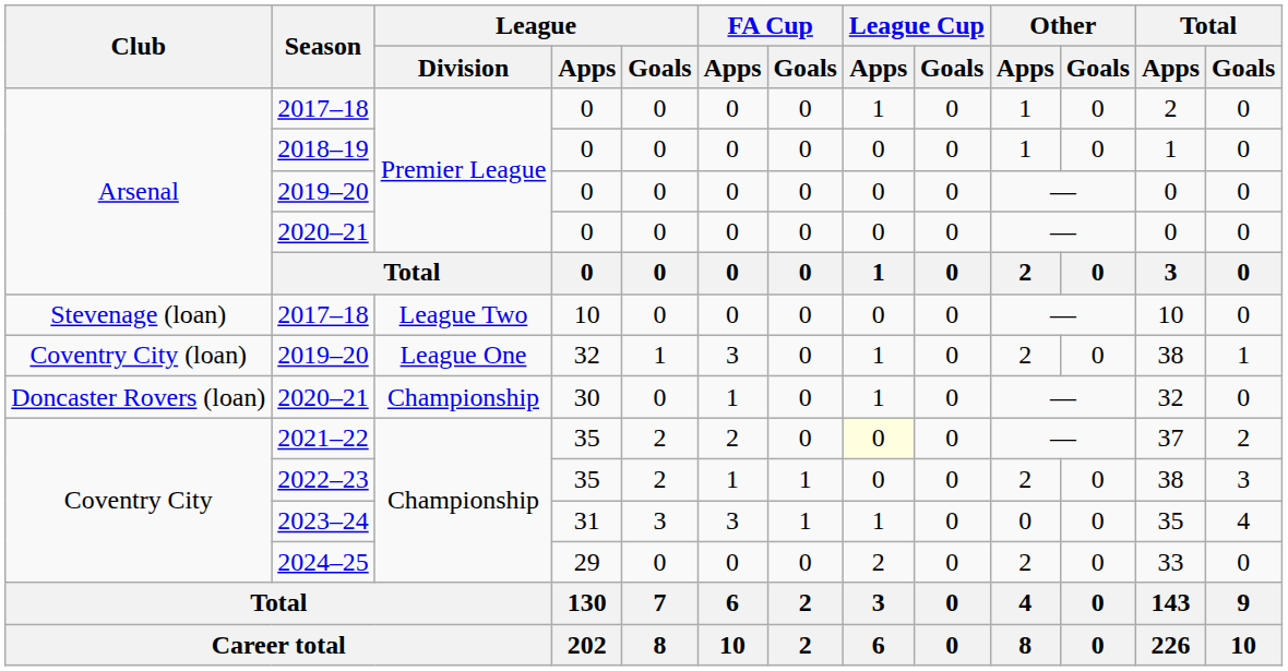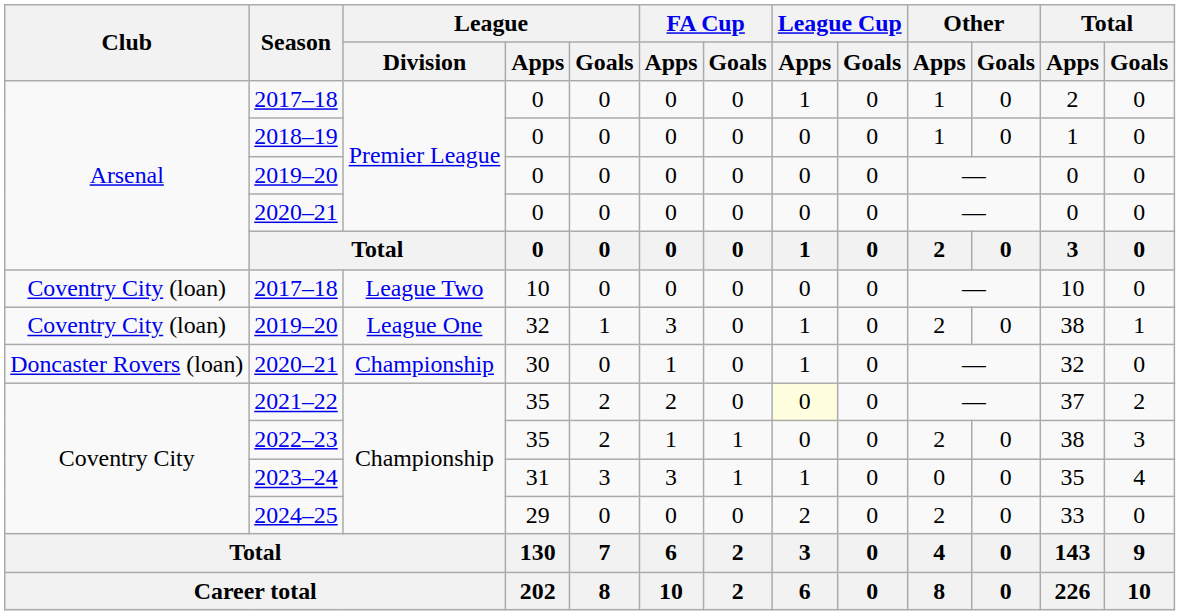2017–18 / 10 | Club: Stevenage (loan) -> Coventry City (loan)
